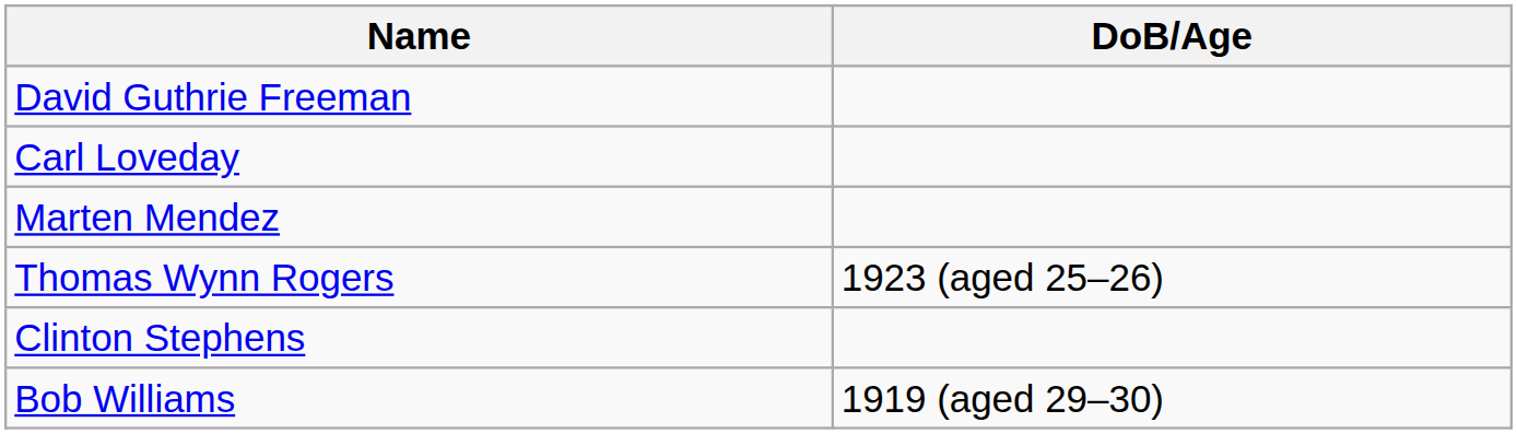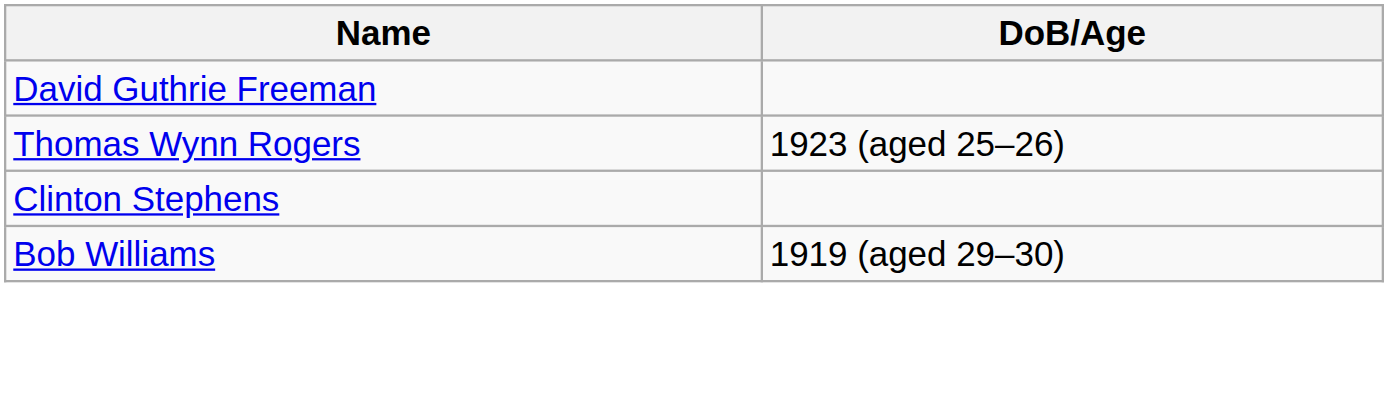- row: Carl Loveday
- row: Marten Mendez
